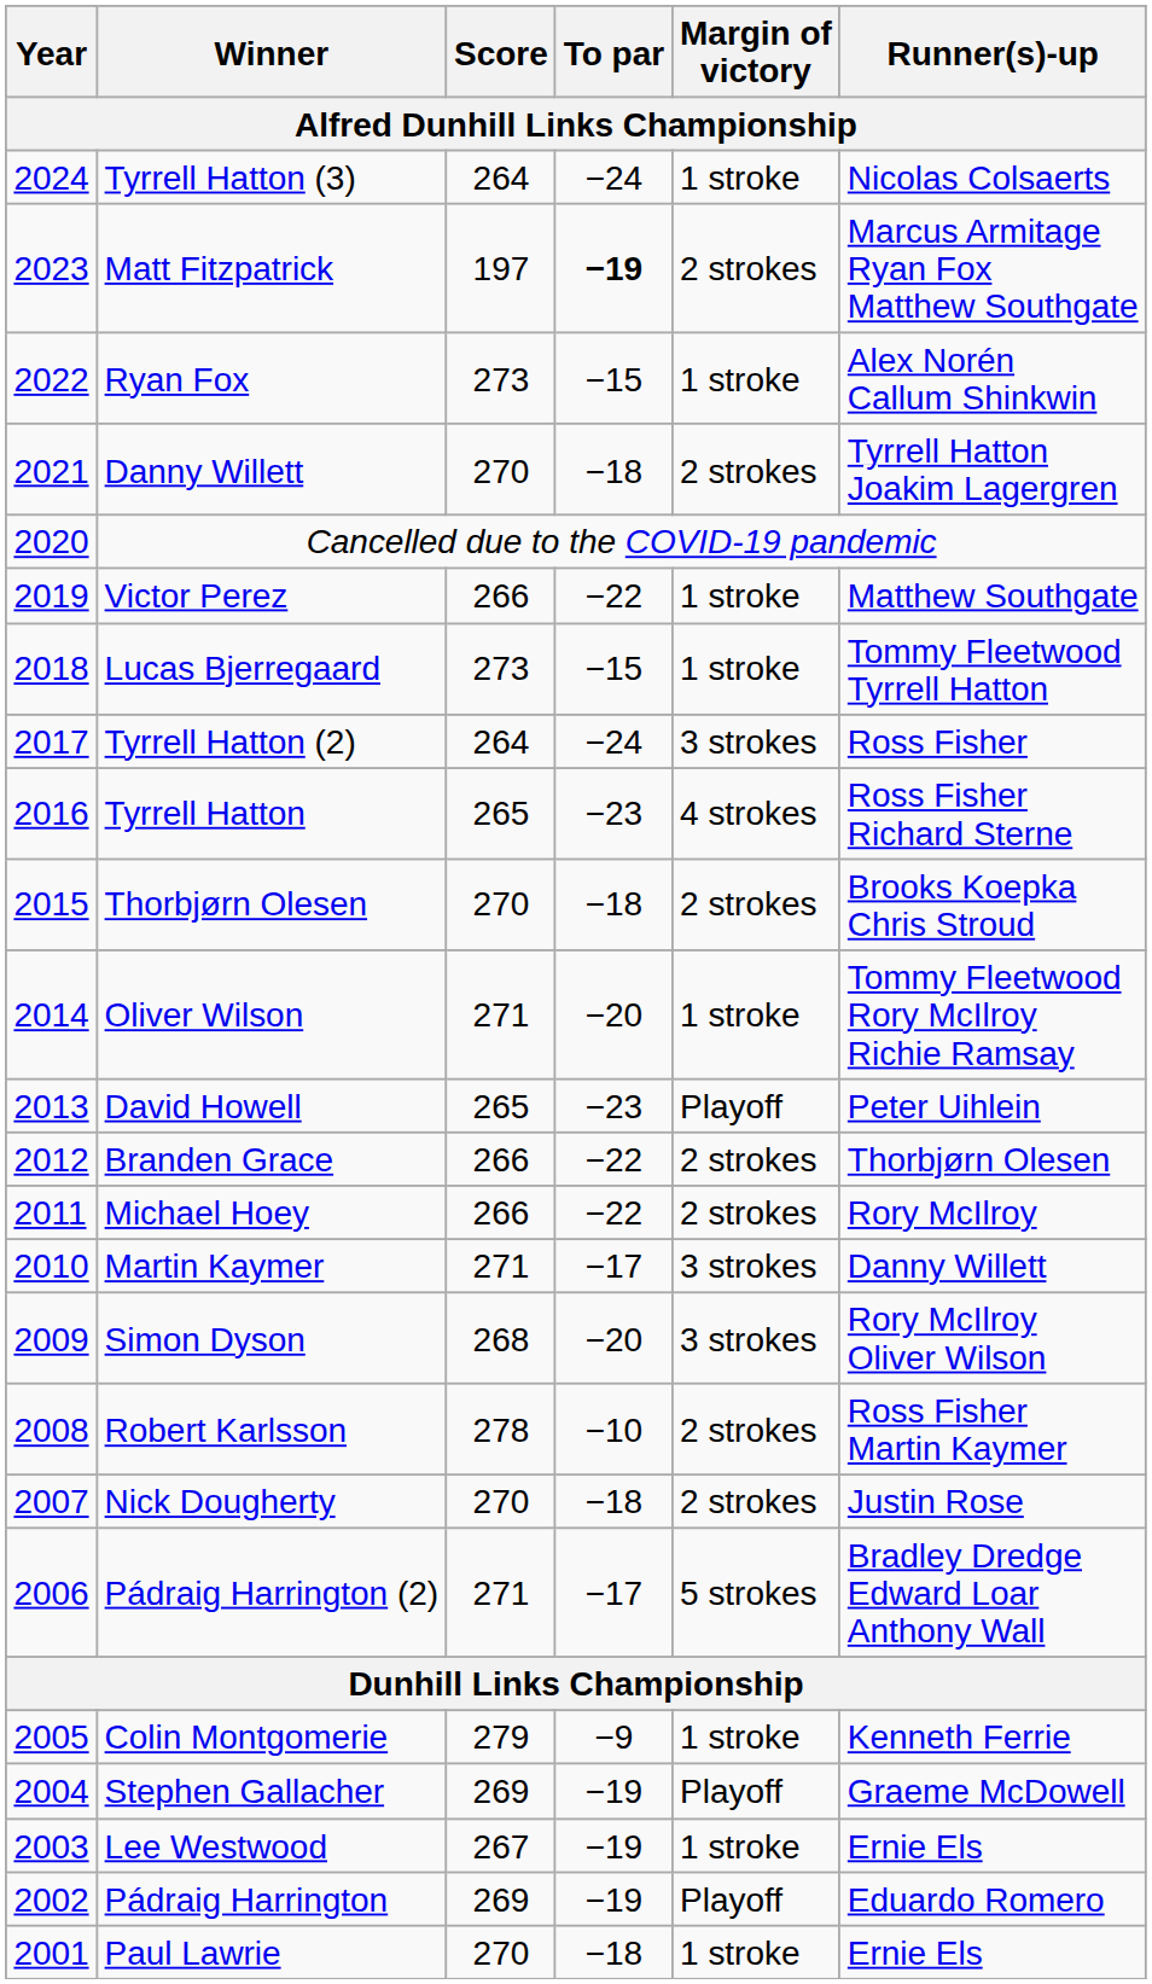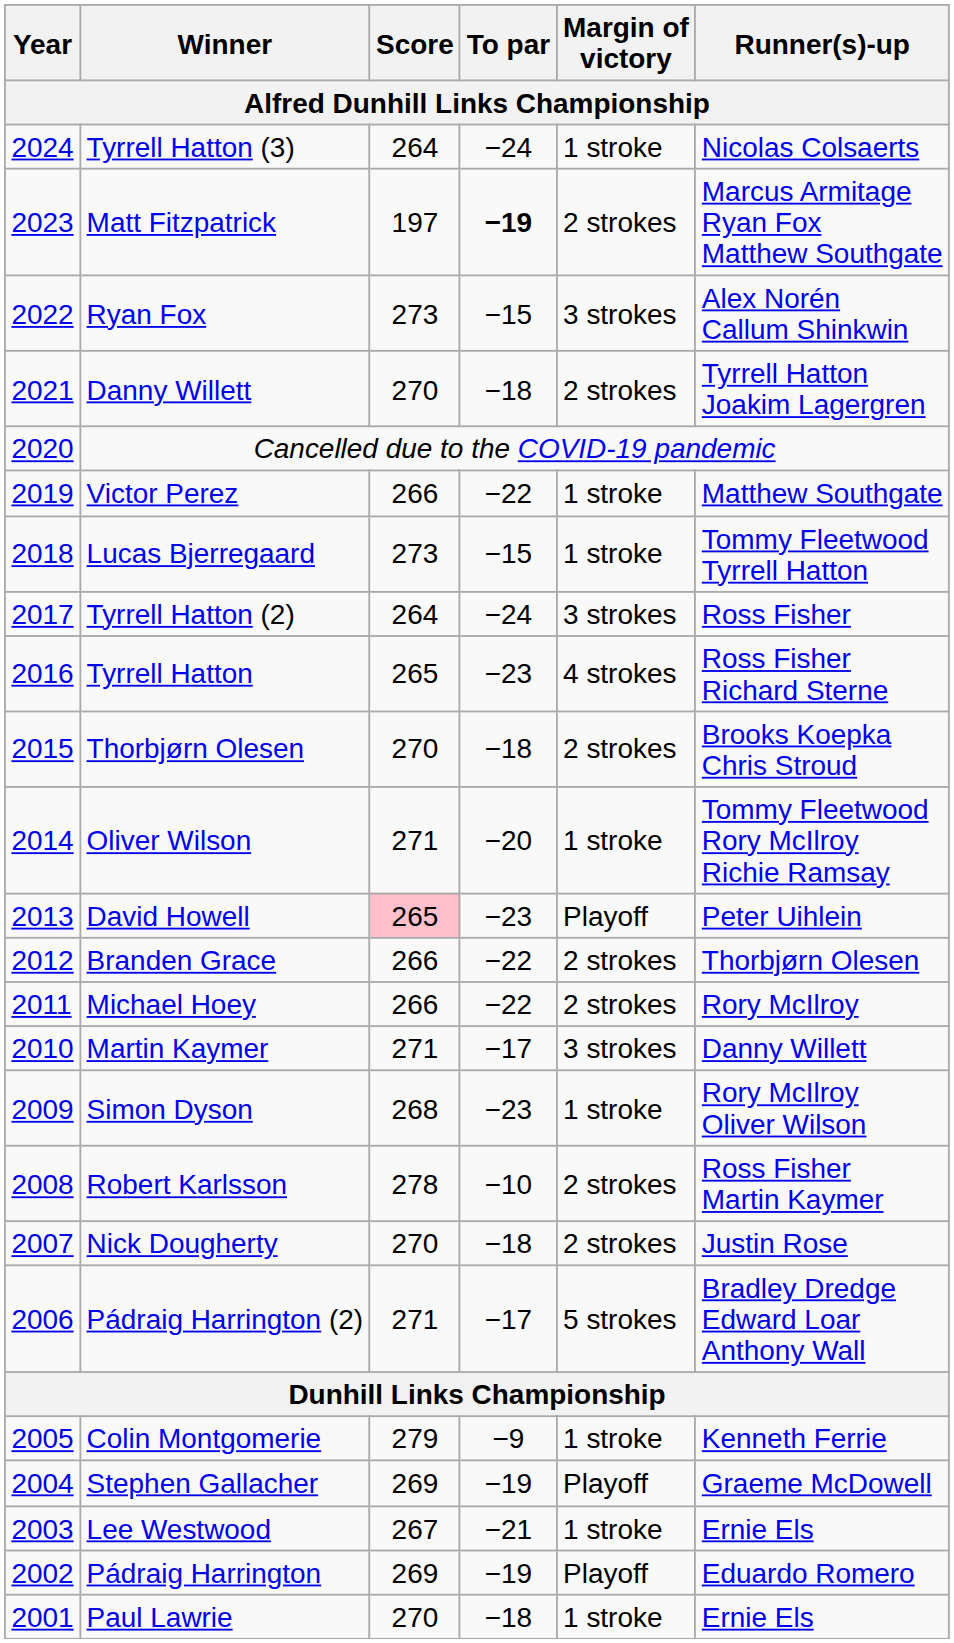Ryan Fox | Margin of victory: 1 stroke -> 3 strokes
David Howell | Score: no background -> pink background
Simon Dyson | To par: −20 -> −23
Simon Dyson | Margin of victory: 3 strokes -> 1 stroke
Lee Westwood | To par: −19 -> −21
